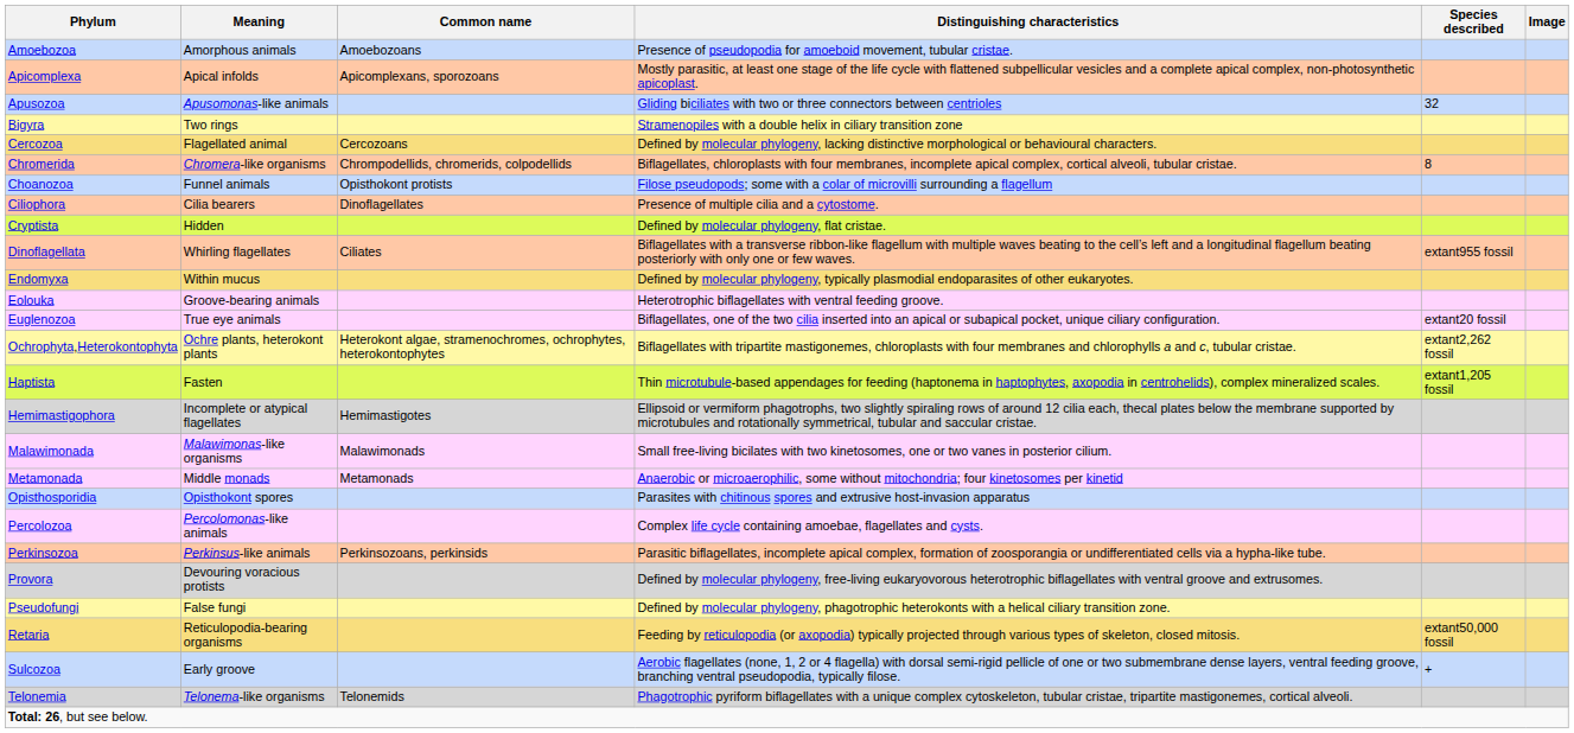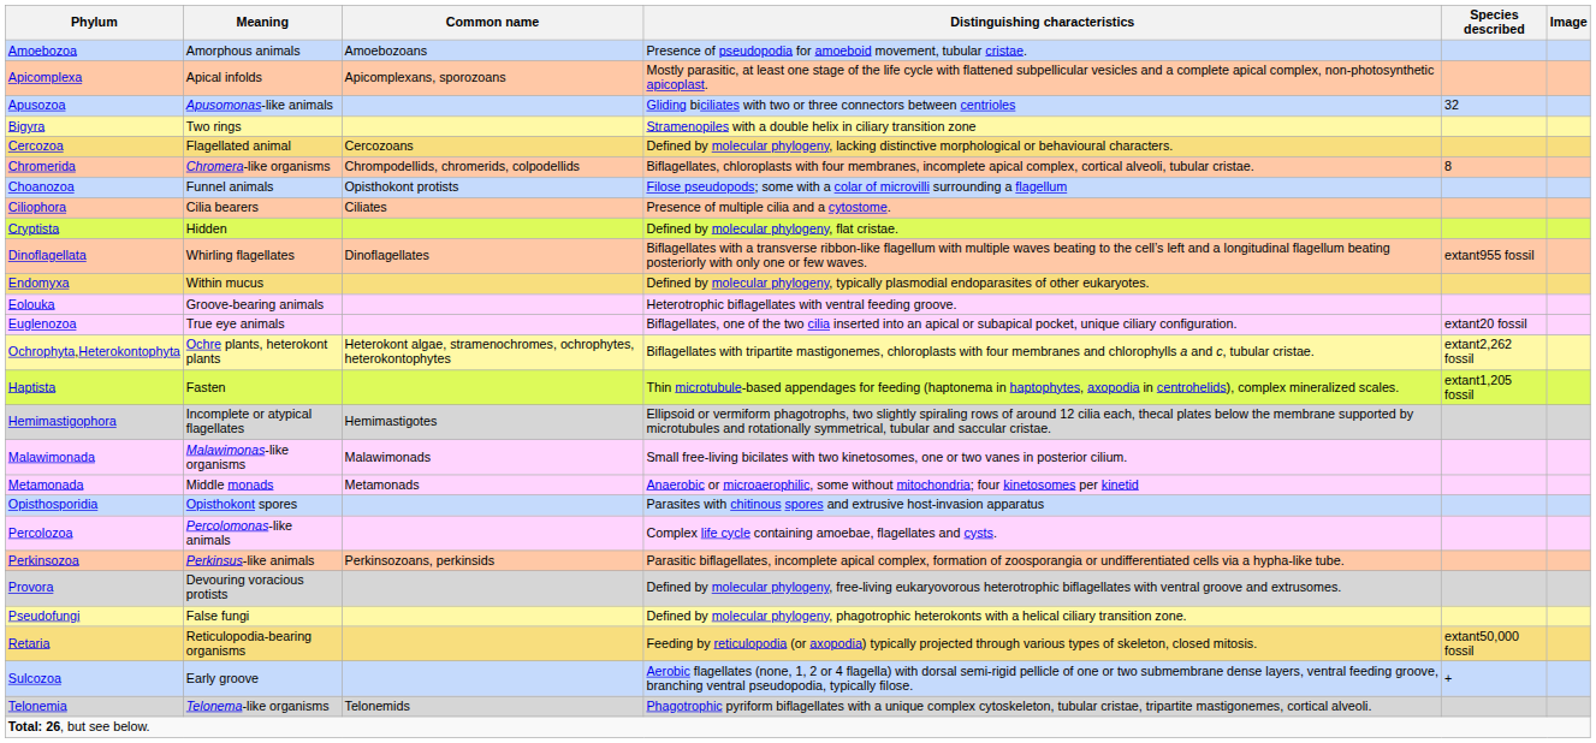Ciliophora | Common name: Dinoflagellates -> Ciliates
Dinoflagellata | Common name: Ciliates -> Dinoflagellates
